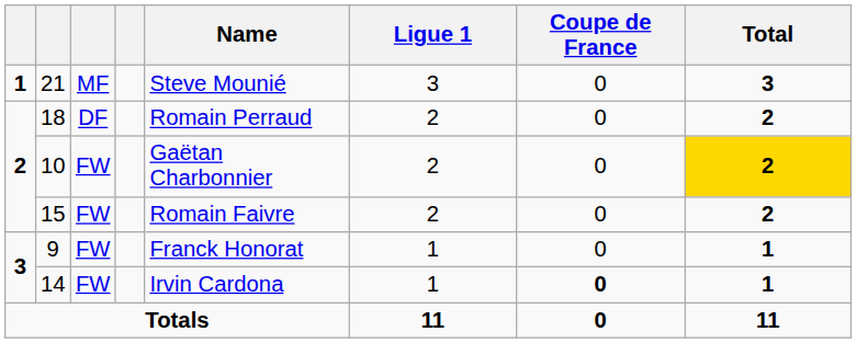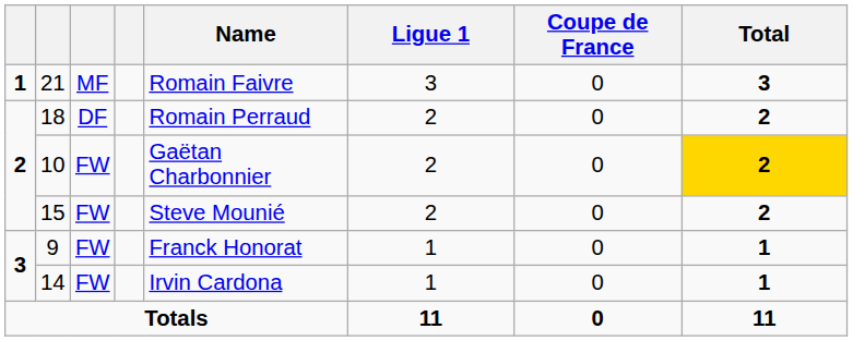21 | Name: Steve Mounié -> Romain Faivre
15 | Name: Romain Faivre -> Steve Mounié
14 | Coupe de France: bold -> normal
